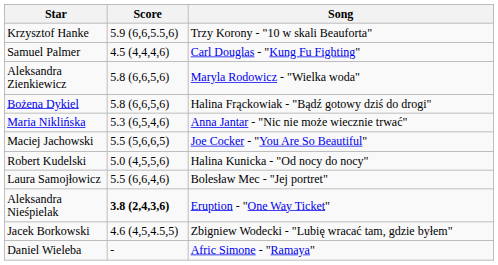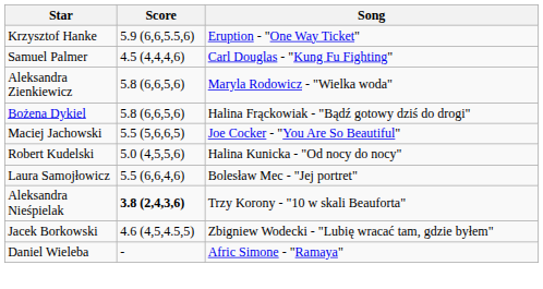Krzysztof Hanke | Song: Trzy Korony - "10 w skali Beauforta" -> Eruption - "One Way Ticket"
- row: Maria Niklińska | 5.3 (6,5,4,6) | Anna Jantar - "Nic nie może wiecznie trwać"
Aleksandra Nieśpielak | Song: Eruption - "One Way Ticket" -> Trzy Korony - "10 w skali Beauforta"
